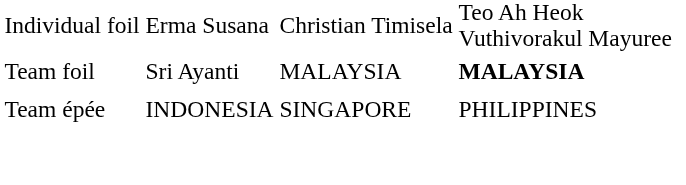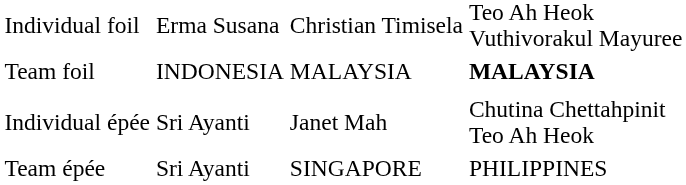Team foil | column 2: Sri Ayanti -> INDONESIA
+ row: Individual épée | Sri Ayanti | Janet Mah | Chutina Chettahpinit Teo Ah Heok
Team épée | column 2: INDONESIA -> Sri Ayanti
